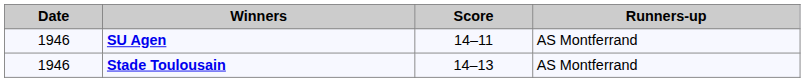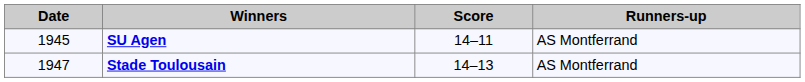SU Agen | Date: 1946 -> 1945
Stade Toulousain | Date: 1946 -> 1947
